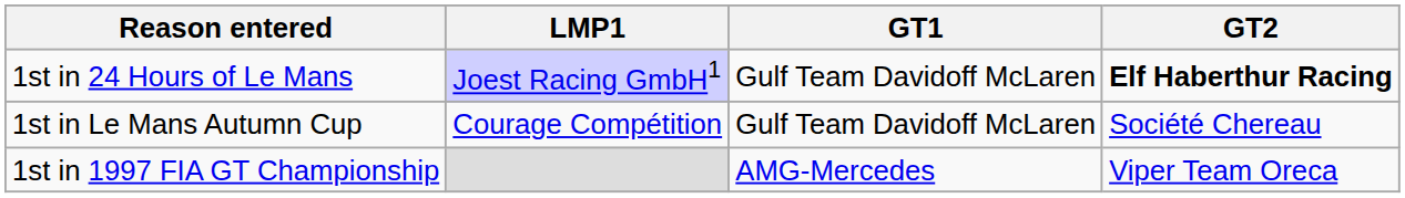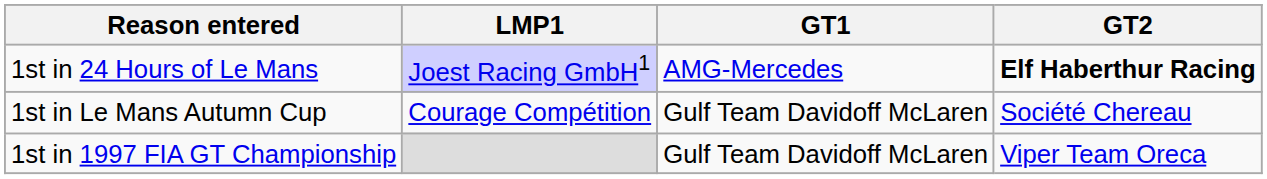1st in 24 Hours of Le Mans | GT1: Gulf Team Davidoff McLaren -> AMG-Mercedes
1st in 1997 FIA GT Championship | GT1: AMG-Mercedes -> Gulf Team Davidoff McLaren
